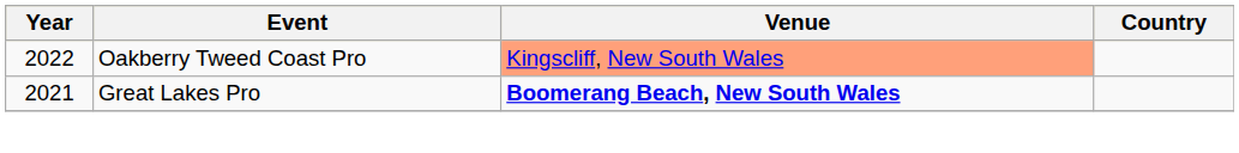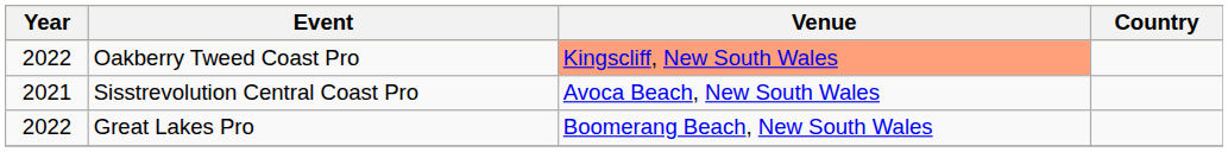+ row: 2021 | Sisstrevolution Central Coast Pro | Avoca Beach, New South Wales
Great Lakes Pro | Year: 2021 -> 2022
Great Lakes Pro | Venue: bold -> normal
